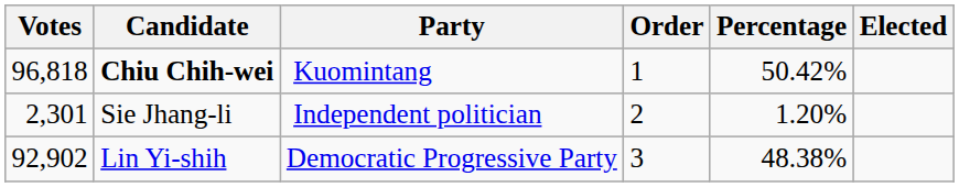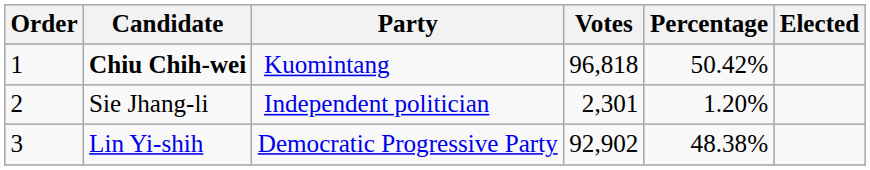columns swapped: Order <-> Votes
